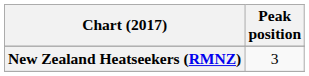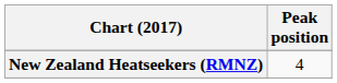New Zealand Heatseekers (RMNZ) | Peak position: 3 -> 4
